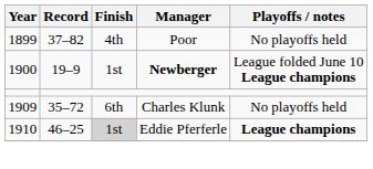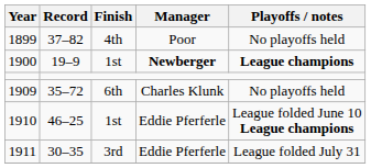1900 | Playoffs / notes: League folded June 10 League champions -> League champions
1910 | Finish: lightgrey background -> no background
1910 | Playoffs / notes: League champions -> League folded June 10 League champions
+ row: 1911 | 30–35 | 3rd | Eddie Pferferle | League folded July 31
